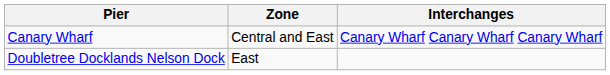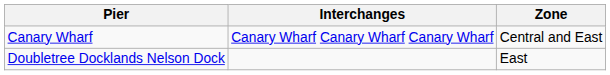columns swapped: Zone <-> Interchanges
